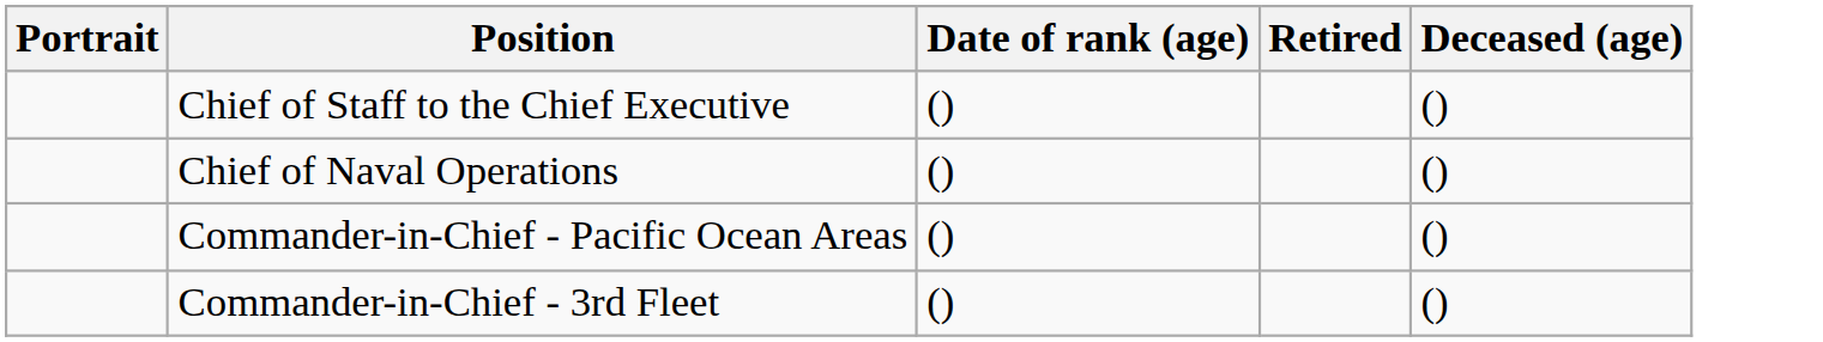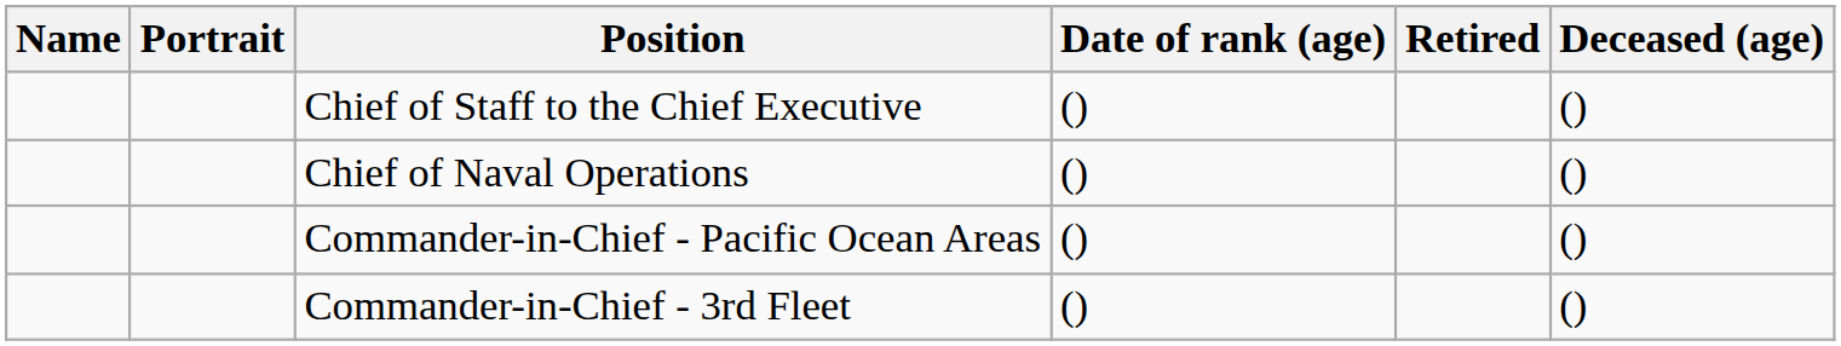+ column: Name
